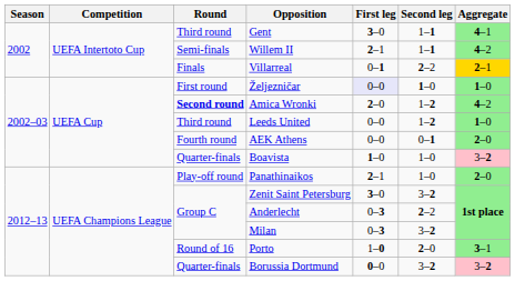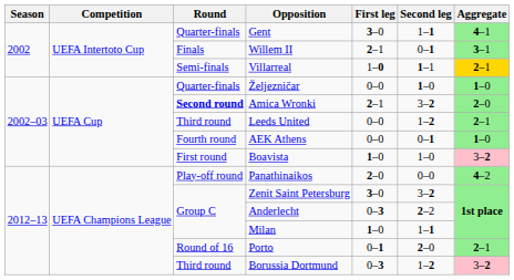Gent | Round: Third round -> Quarter-finals
Willem II | Round: Semi-finals -> Finals
Willem II | Second leg: 1–1 -> 0–1
Willem II | Aggregate: 4–2 -> 3–1
Villarreal | Round: Finals -> Semi-finals
Villarreal | First leg: 0–1 -> 1–0
Villarreal | Second leg: 2–2 -> 1–1
Željezničar | Round: First round -> Quarter-finals
Željezničar | First leg: lavender background -> no background
Amica Wronki | First leg: 2–0 -> 2–1
Amica Wronki | Second leg: 1–2 -> 3–2
Amica Wronki | Aggregate: 4–2 -> 2–0
Leeds United | Aggregate: 1–0 -> 2–1
AEK Athens | Aggregate: 2–0 -> 1–0
Boavista | Round: Quarter-finals -> First round
Panathinaikos | First leg: 2–1 -> 2–0
Panathinaikos | Second leg: 1–0 -> 0–0
Panathinaikos | Aggregate: 2–0 -> 4–2
Milan | First leg: 0–3 -> 1–0
Milan | Second leg: 3–2 -> 1–1
Porto | First leg: 1–0 -> 0–1
Porto | Aggregate: 3–1 -> 2–1
Borussia Dortmund | Round: Quarter-finals -> Third round
Borussia Dortmund | First leg: 0–0 -> 0–3
Borussia Dortmund | Second leg: 3–2 -> 1–2
